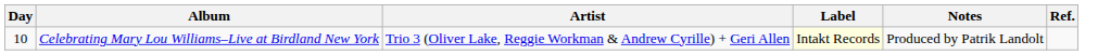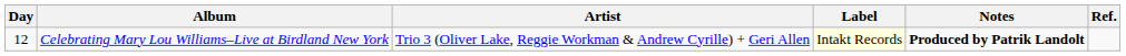Celebrating Mary Lou Williams–Live at Birdland New York | Day: 10 -> 12
Celebrating Mary Lou Williams–Live at Birdland New York | Notes: normal -> bold
